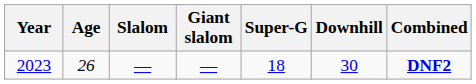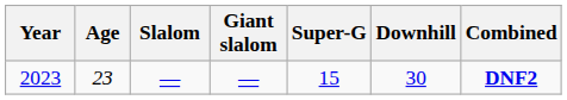2023 | Age: 26 -> 23
2023 | Super-G: 18 -> 15
